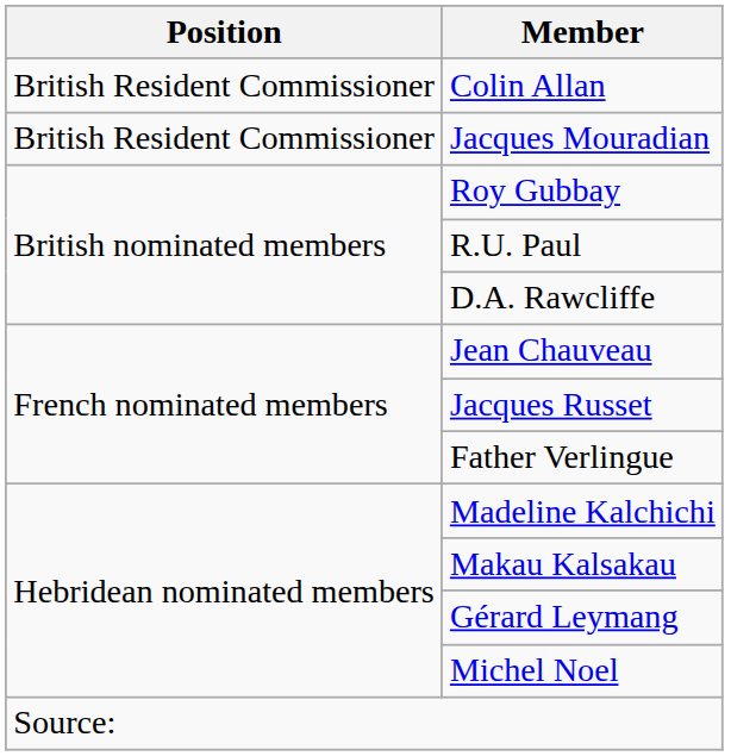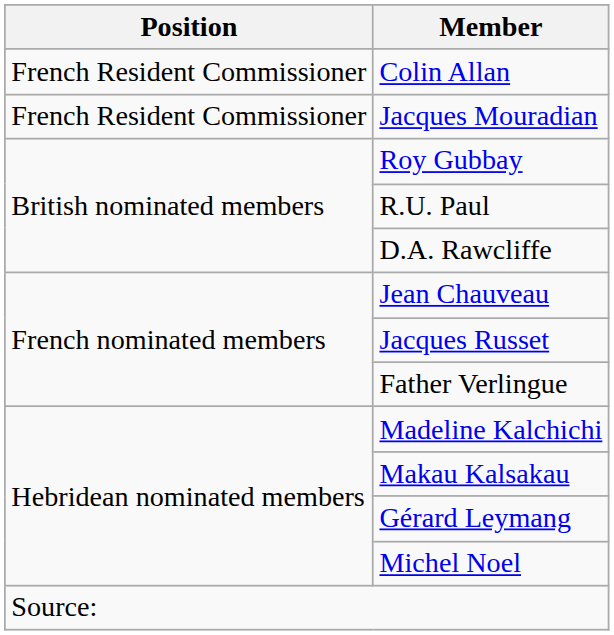Colin Allan | Position: British Resident Commissioner -> French Resident Commissioner
Jacques Mouradian | Position: British Resident Commissioner -> French Resident Commissioner
